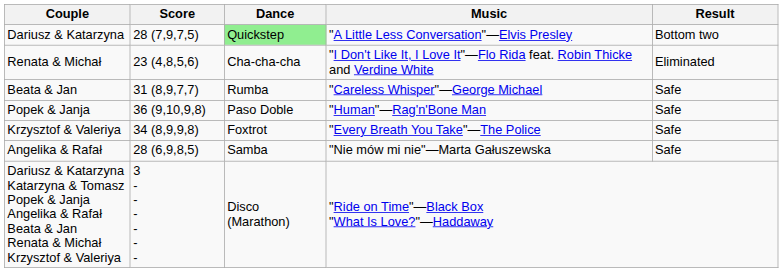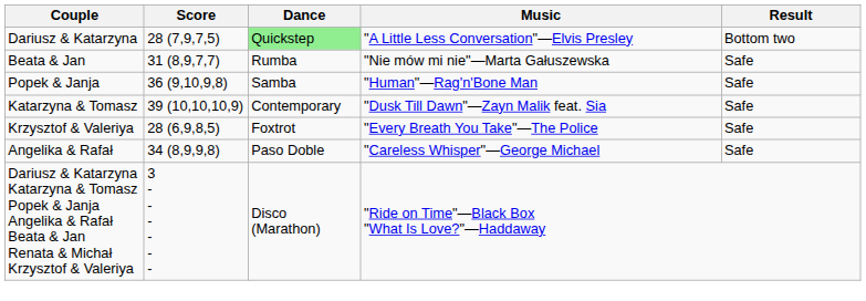- row: Renata & Michał | 23 (4,8,5,6) | Cha-cha-cha | "I Don't Like It, I Love It"—Flo Rida feat. Robin Thicke and Verdine White | Eliminated
Beata & Jan | Music: "Careless Whisper"—George Michael -> "Nie mów mi nie"—Marta Gałuszewska
Popek & Janja | Dance: Paso Doble -> Samba
+ row: Katarzyna & Tomasz | 39 (10,10,10,9) | Contemporary | "Dusk Till Dawn"—Zayn Malik feat. Sia | Safe
Krzysztof & Valeriya | Score: 34 (8,9,9,8) -> 28 (6,9,8,5)
Angelika & Rafał | Score: 28 (6,9,8,5) -> 34 (8,9,9,8)
Angelika & Rafał | Dance: Samba -> Paso Doble
Angelika & Rafał | Music: "Nie mów mi nie"—Marta Gałuszewska -> "Careless Whisper"—George Michael
